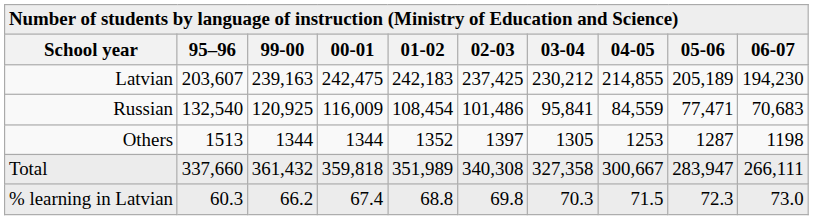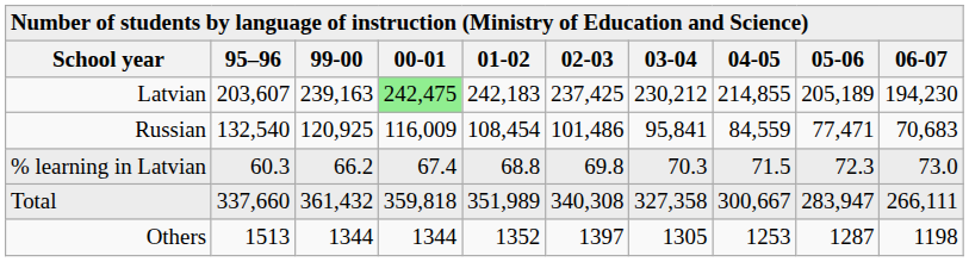Latvian | 00-01: no background -> lightgreen background
rows swapped: Others <-> % learning in Latvian
